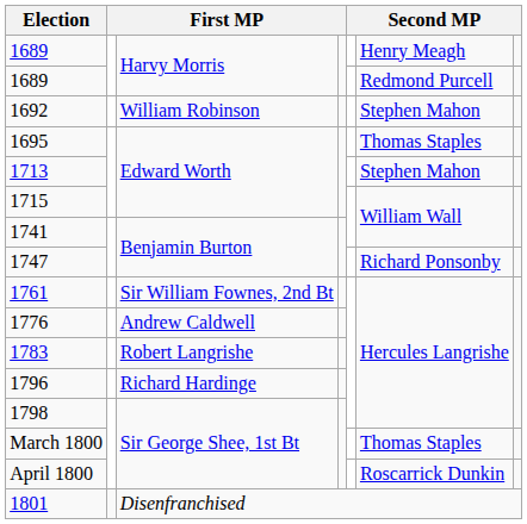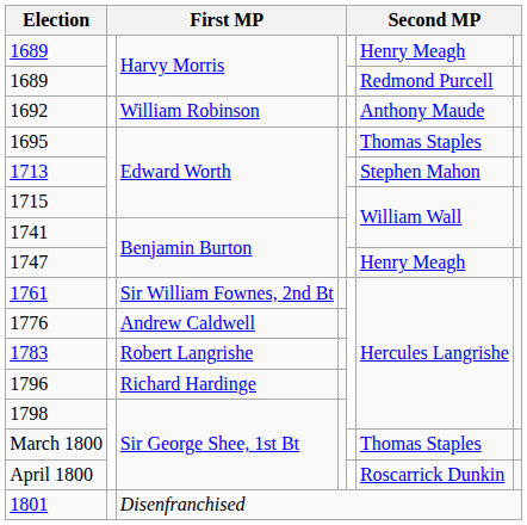1692 | column 6: Stephen Mahon -> Anthony Maude
1747 | column 6: Richard Ponsonby -> Henry Meagh
